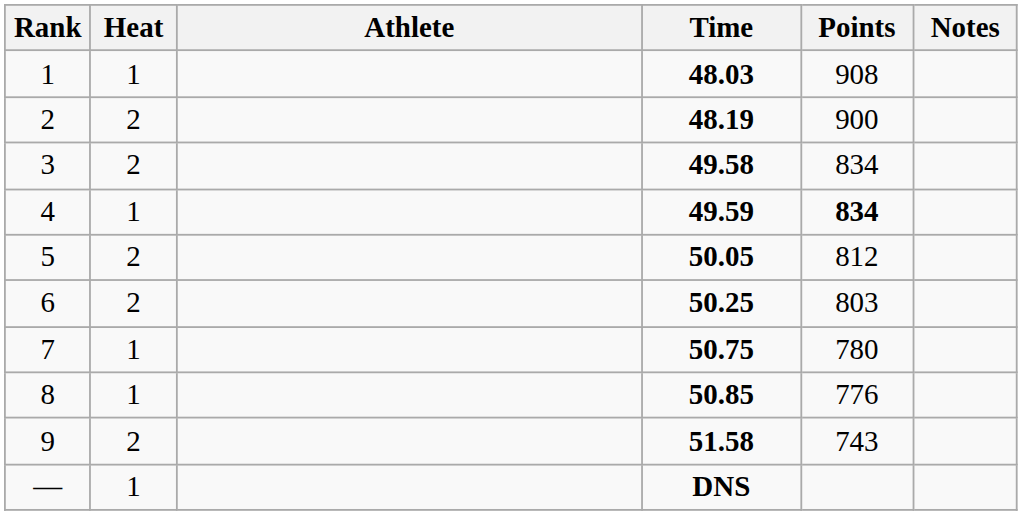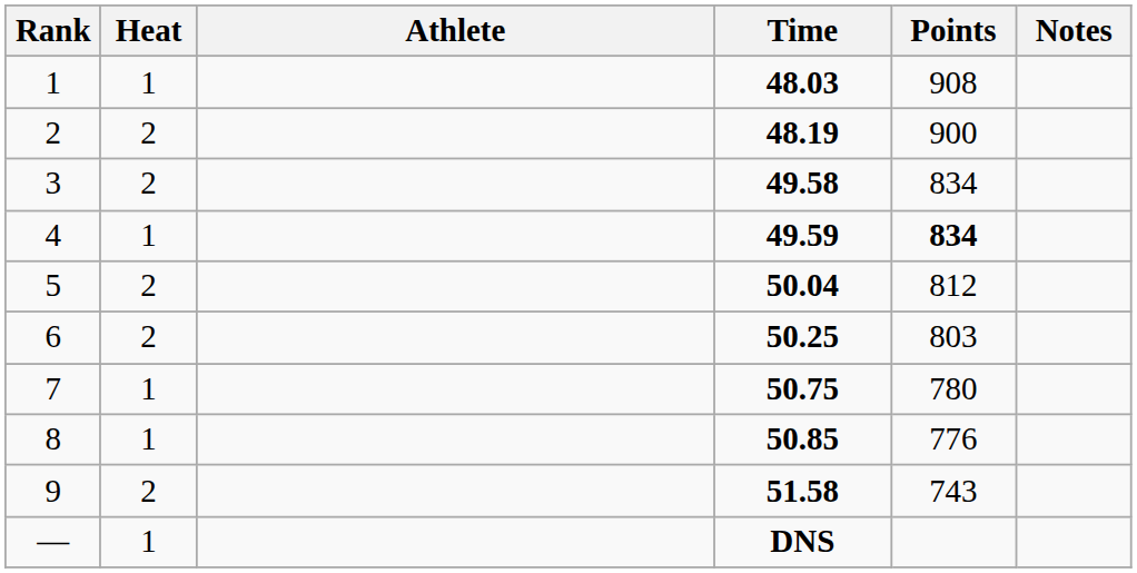5 | Time: 50.05 -> 50.04
